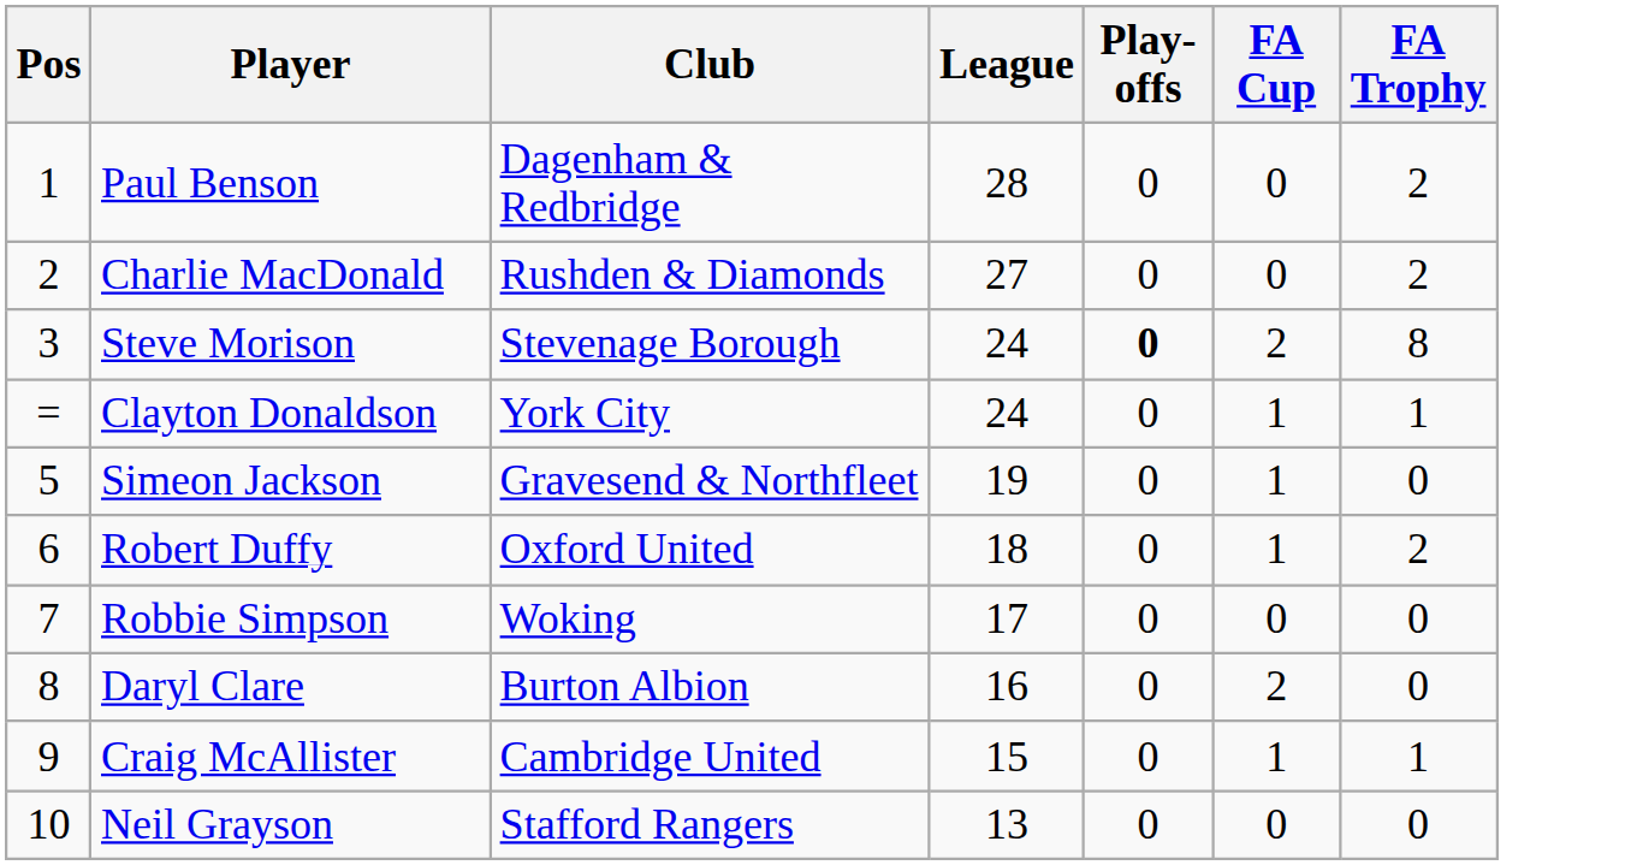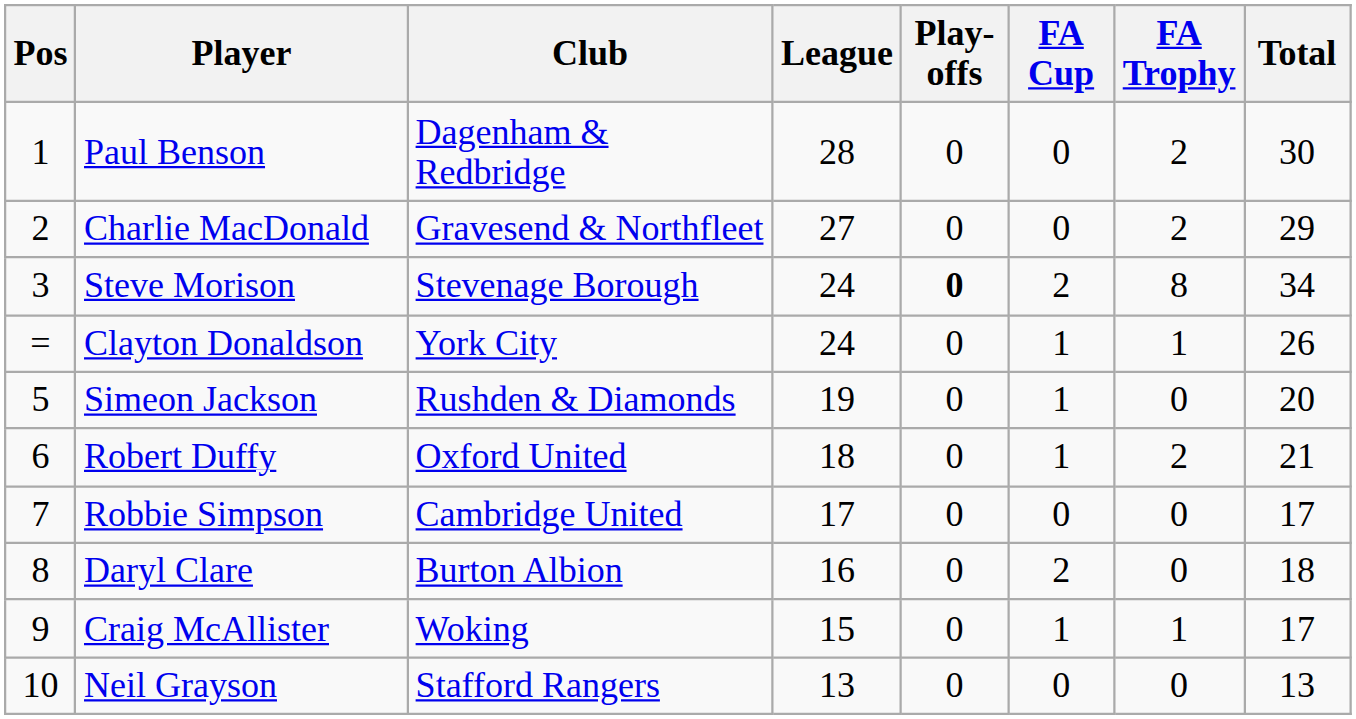+ column: Total | 30 | 29 | 34 | 26 | 20 | 21 | 17 | 18 | 17 | 13
Charlie MacDonald | Club: Rushden & Diamonds -> Gravesend & Northfleet
Simeon Jackson | Club: Gravesend & Northfleet -> Rushden & Diamonds
Robbie Simpson | Club: Woking -> Cambridge United
Craig McAllister | Club: Cambridge United -> Woking
